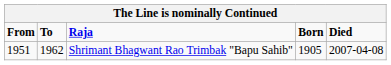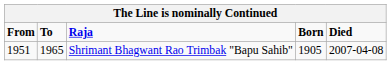Shrimant Bhagwant Rao Trimbak "Bapu Sahib" | To: 1962 -> 1965
